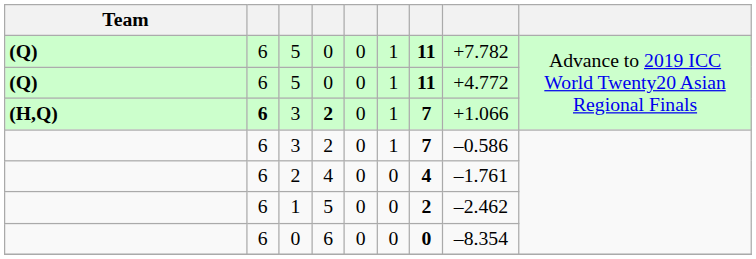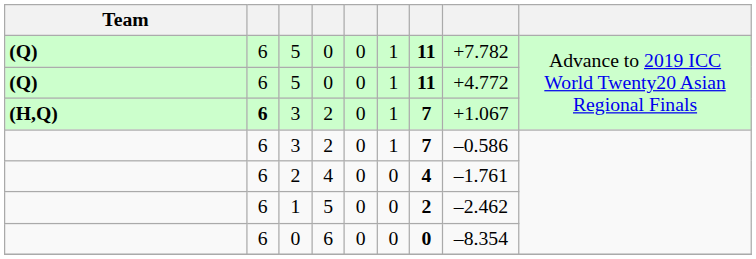(H,Q) / 3 | column 4: bold -> normal
(H,Q) / 3 | column 8: +1.066 -> +1.067
